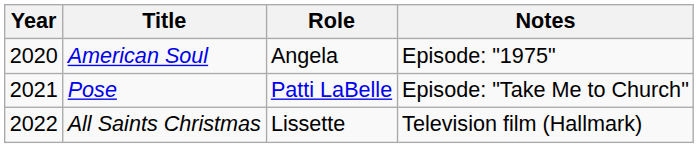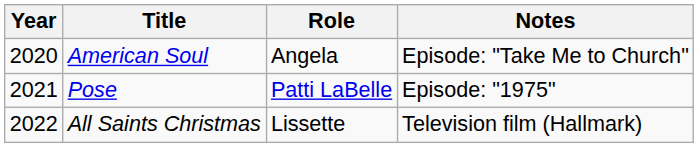American Soul | Notes: Episode: "1975" -> Episode: "Take Me to Church"
Pose | Notes: Episode: "Take Me to Church" -> Episode: "1975"
